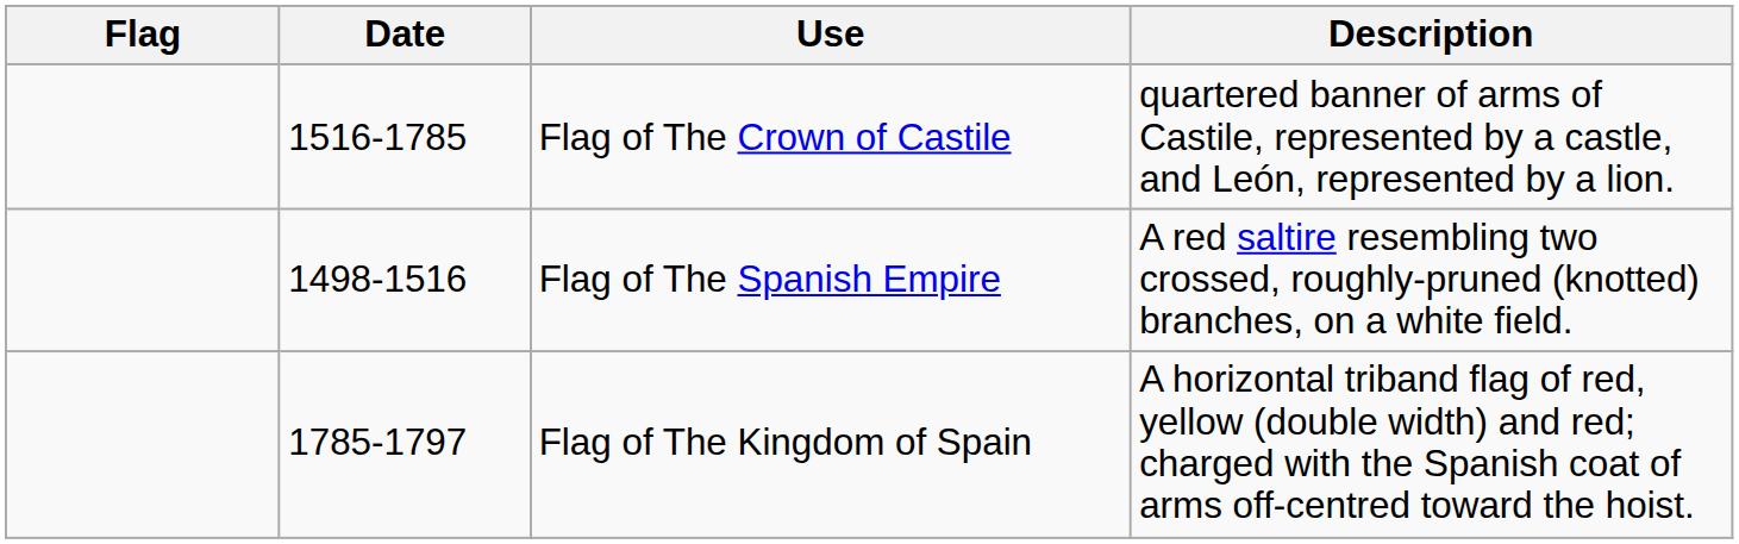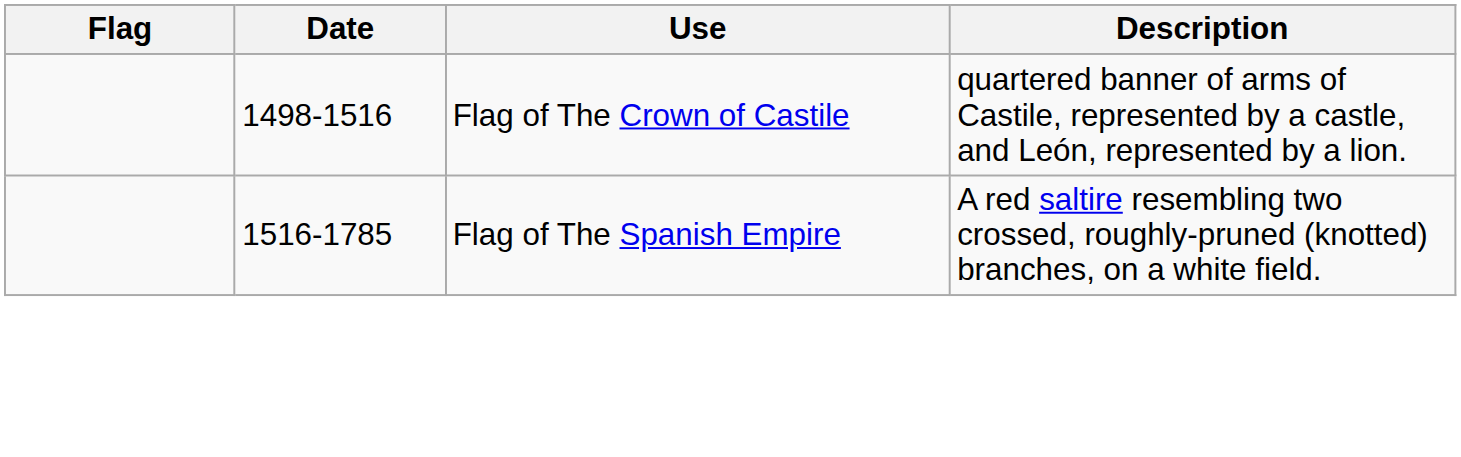Flag of The Crown of Castile | Date: 1516-1785 -> 1498-1516
Flag of The Spanish Empire | Date: 1498-1516 -> 1516-1785
- row: 1785-1797 | Flag of The Kingdom of Spain | A horizontal triband flag of red, yellow (double width) and red; charged with the Spanish coat of arms off-centred toward the hoist.
